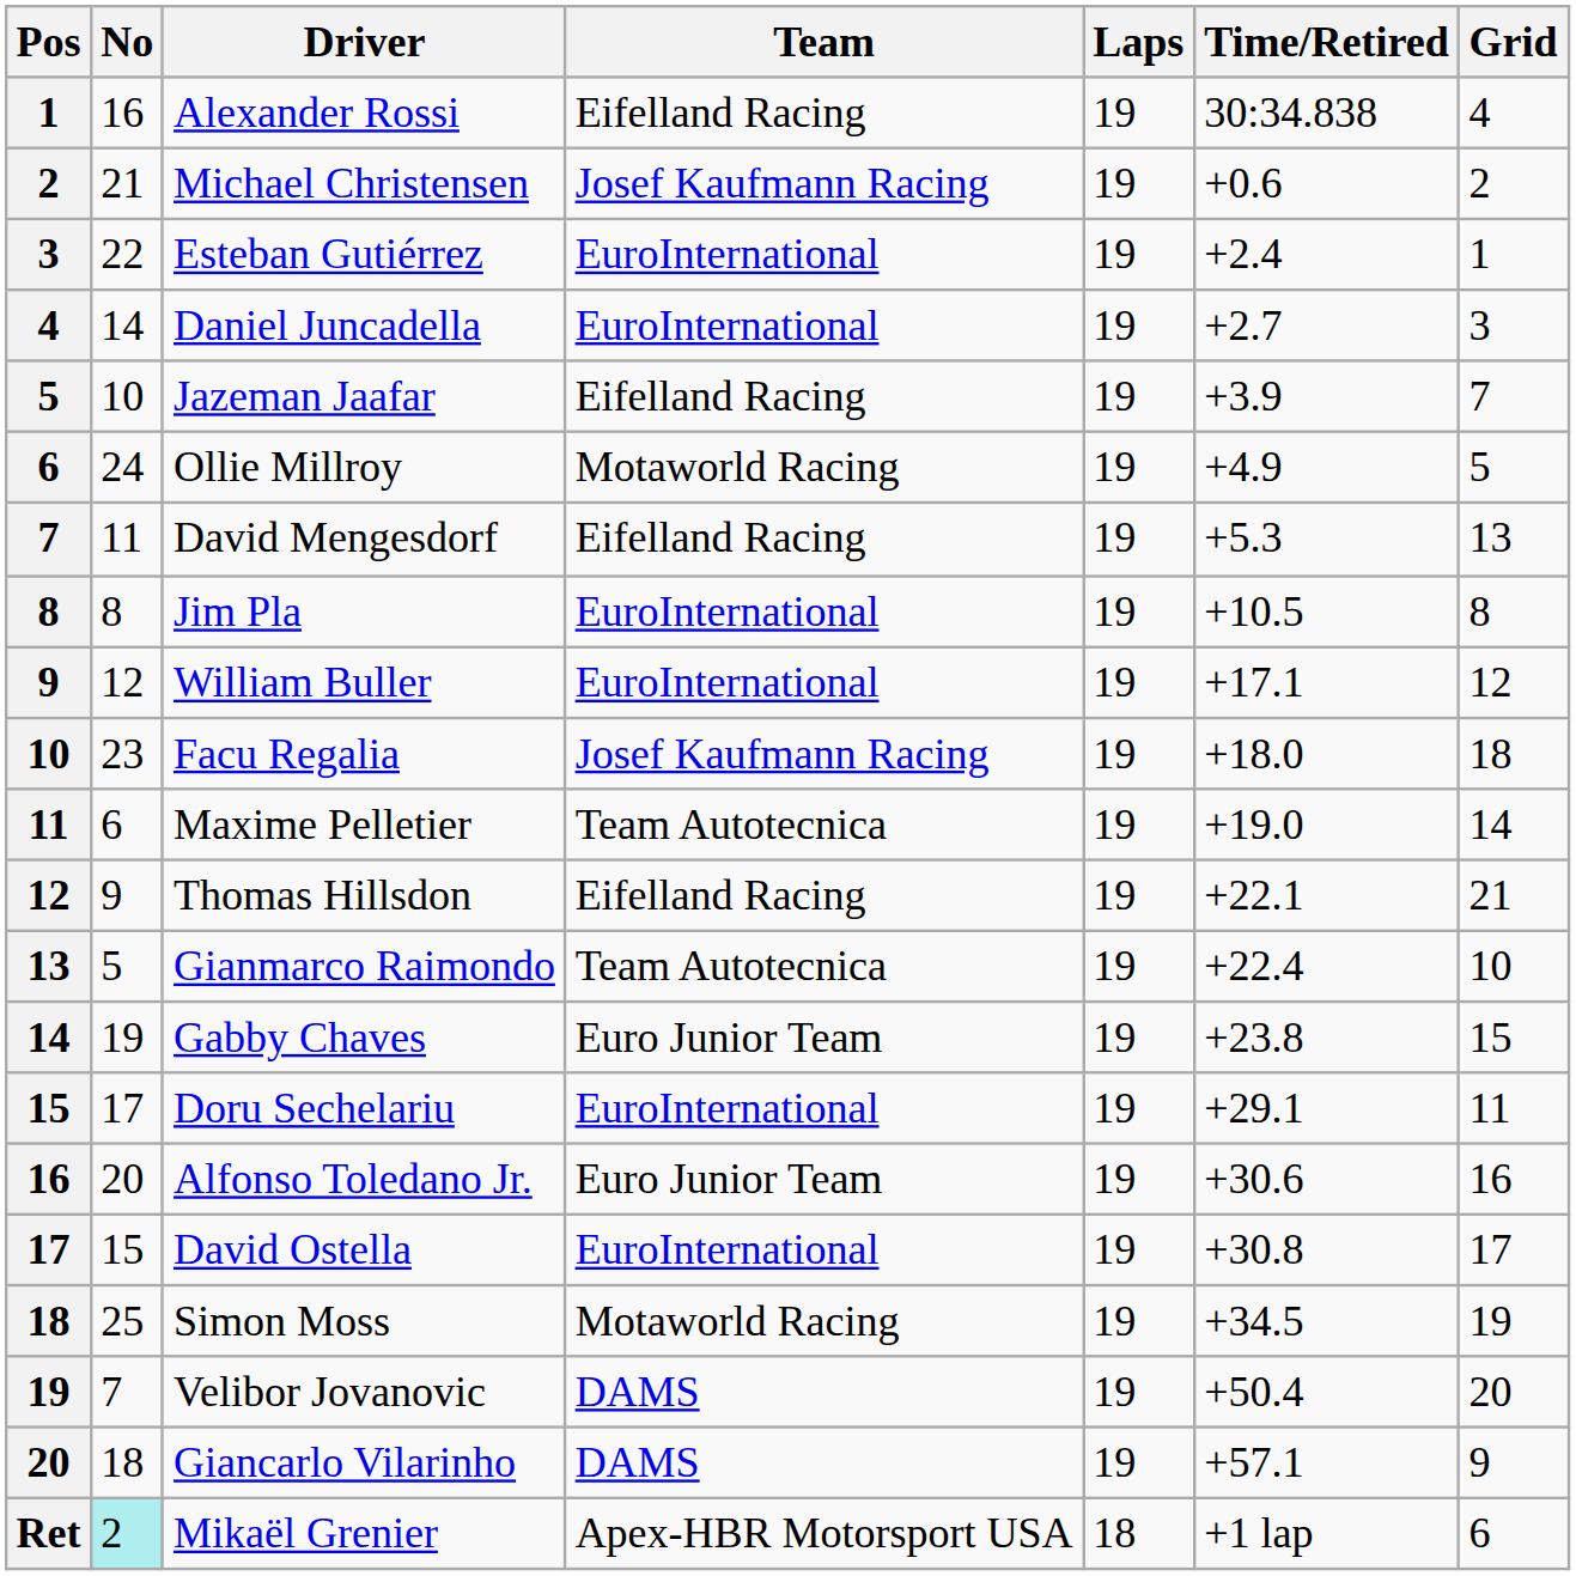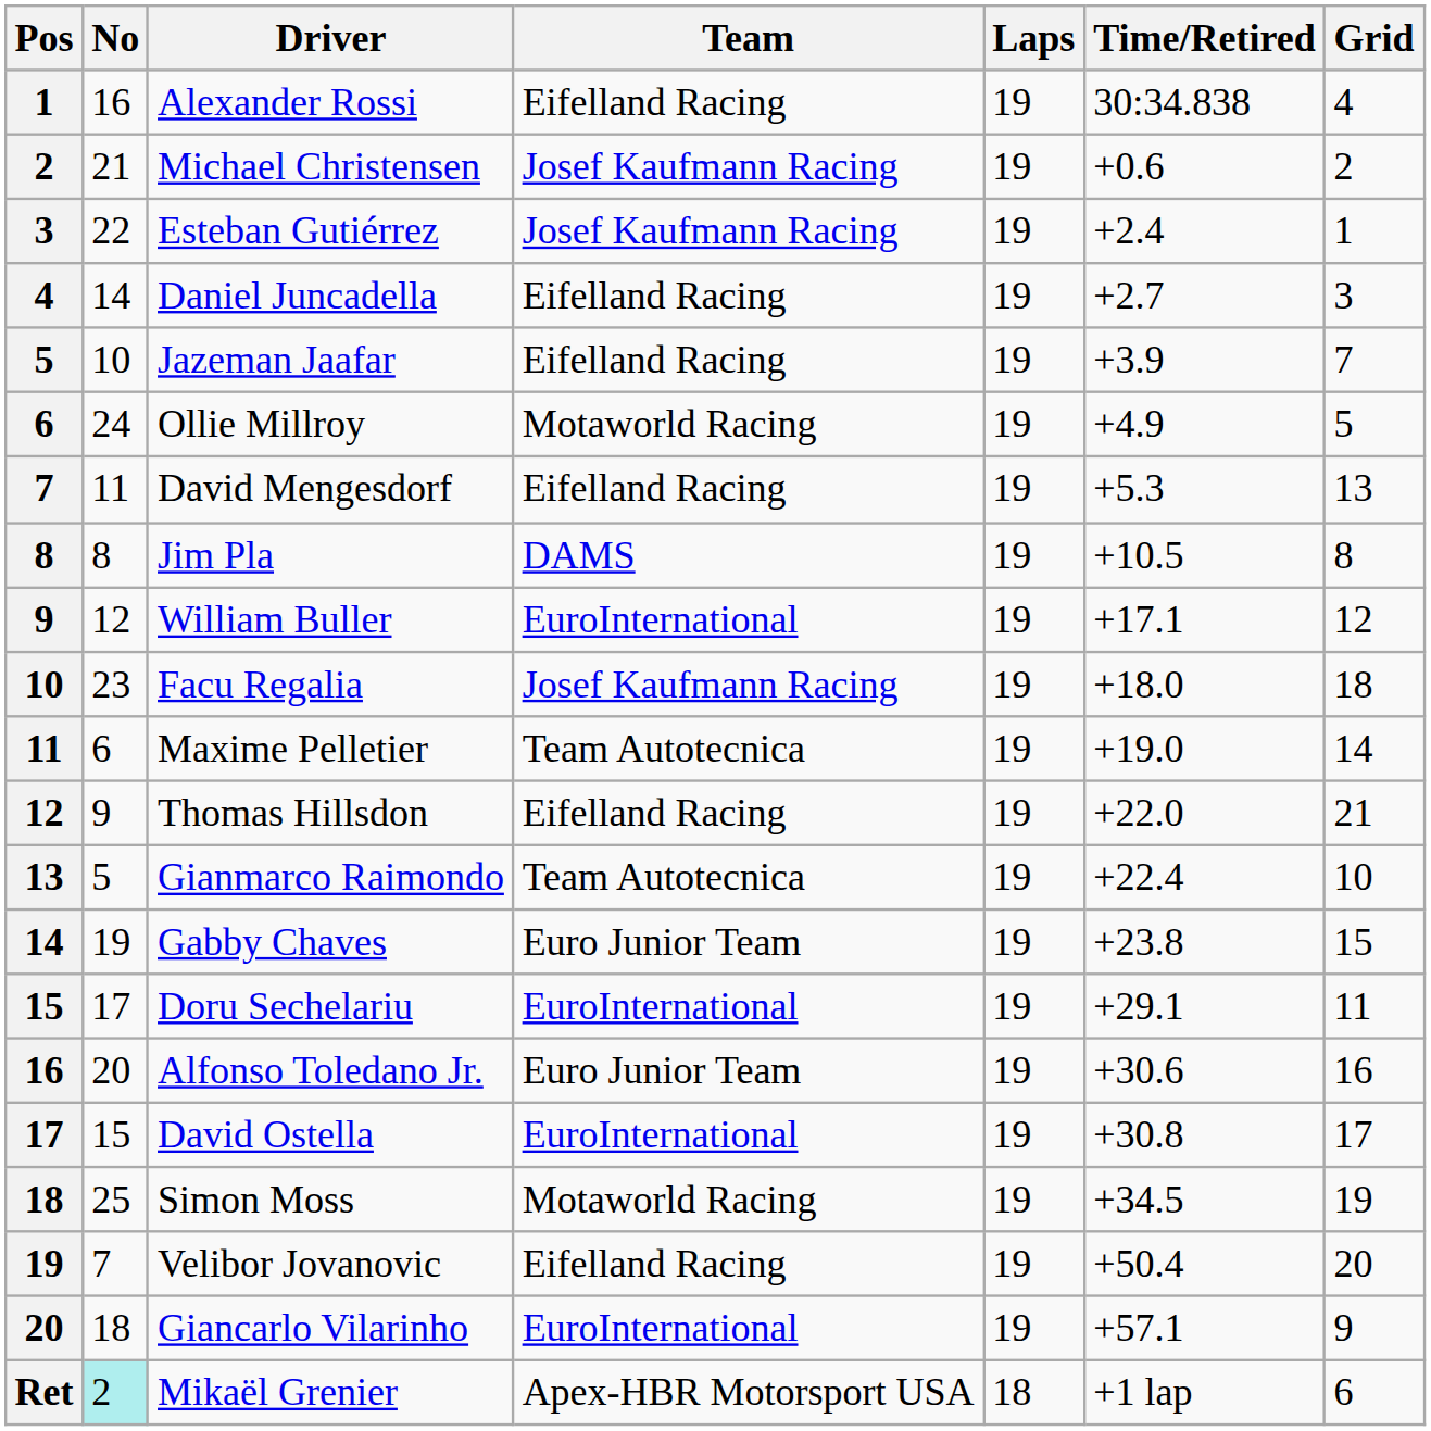Esteban Gutiérrez | Team: EuroInternational -> Josef Kaufmann Racing
Daniel Juncadella | Team: EuroInternational -> Eifelland Racing
Jim Pla | Team: EuroInternational -> DAMS
Thomas Hillsdon | Time/Retired: +22.1 -> +22.0
Velibor Jovanovic | Team: DAMS -> Eifelland Racing
Giancarlo Vilarinho | Team: DAMS -> EuroInternational
